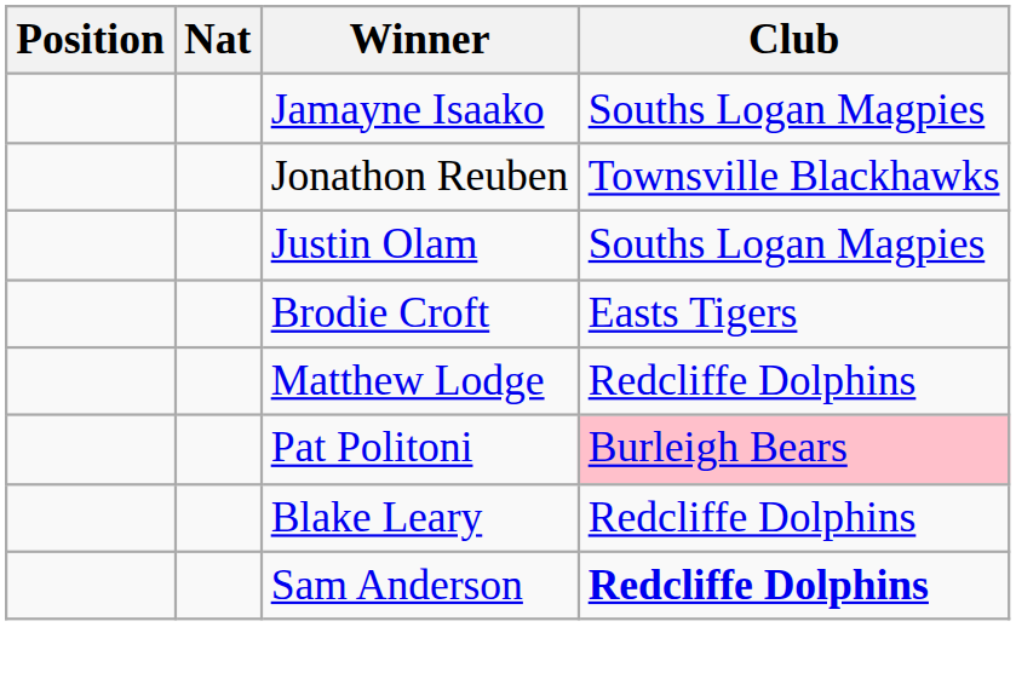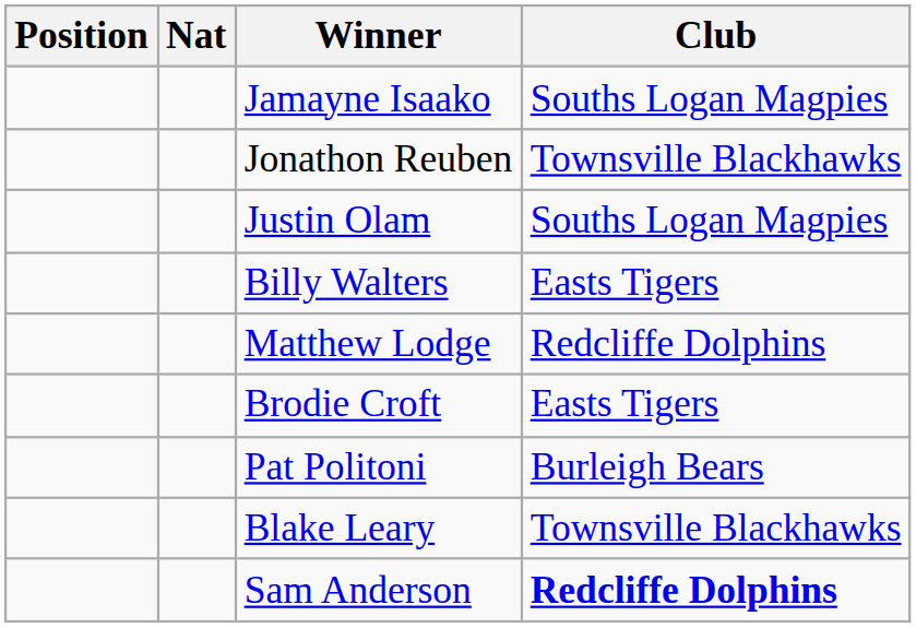+ row: Billy Walters | Easts Tigers
rows swapped: Brodie Croft <-> Matthew Lodge
Pat Politoni | Club: pink background -> no background
Blake Leary | Club: Redcliffe Dolphins -> Townsville Blackhawks
